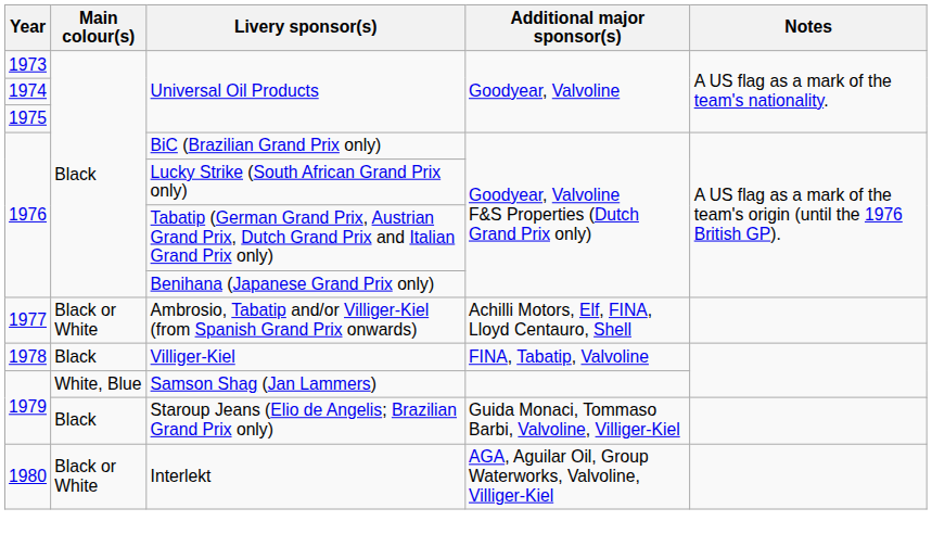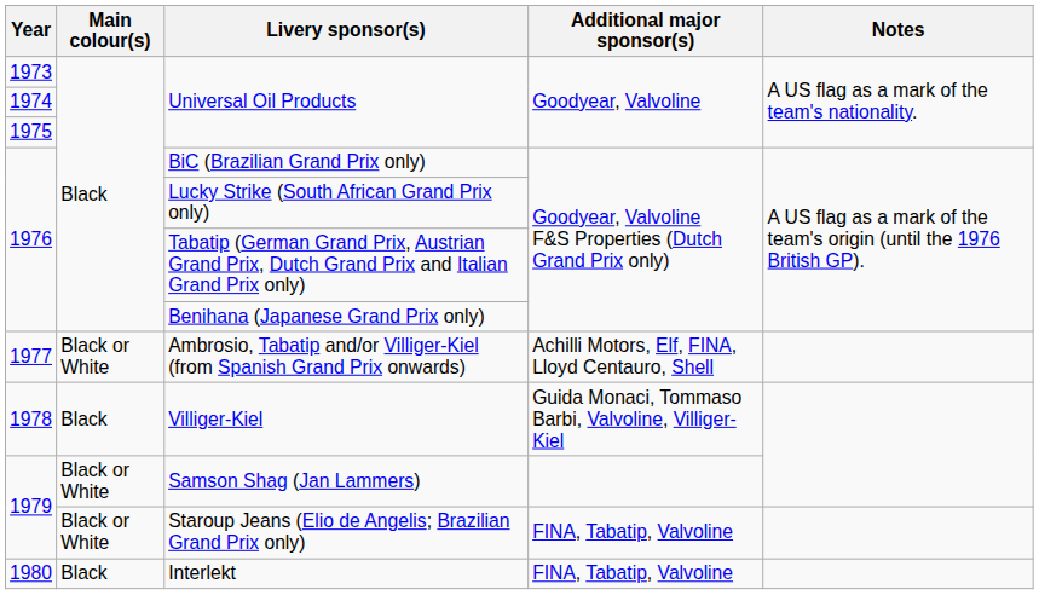Villiger-Kiel | Additional major sponsor(s): FINA, Tabatip, Valvoline -> Guida Monaci, Tommaso Barbi, Valvoline, Villiger-Kiel
Samson Shag (Jan Lammers) | Main colour(s): White, Blue -> Black or White
Staroup Jeans (Elio de Angelis; Brazilian Grand Prix only) | Main colour(s): Black -> Black or White
Staroup Jeans (Elio de Angelis; Brazilian Grand Prix only) | Additional major sponsor(s): Guida Monaci, Tommaso Barbi, Valvoline, Villiger-Kiel -> FINA, Tabatip, Valvoline
Interlekt | Main colour(s): Black or White -> Black
Interlekt | Additional major sponsor(s): AGA, Aguilar Oil, Group Waterworks, Valvoline, Villiger-Kiel -> FINA, Tabatip, Valvoline
